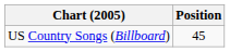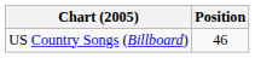US Country Songs (Billboard) | Position: 45 -> 46
